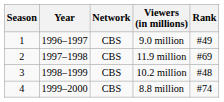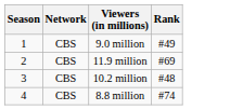- column: Year | 1996–1997 | 1997–1998 | 1998–1999 | 1999–2000
